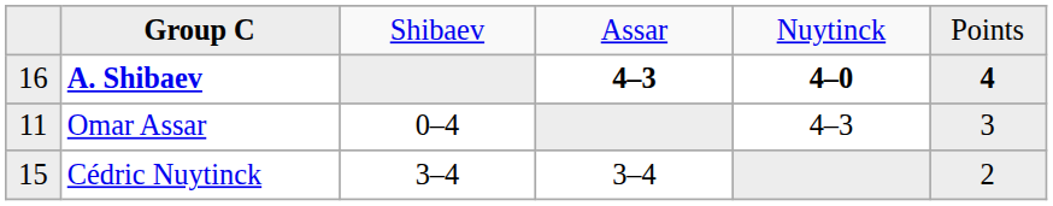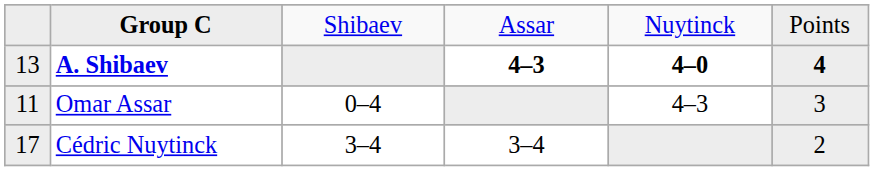A. Shibaev | column 1: 16 -> 13
Cédric Nuytinck | column 1: 15 -> 17
